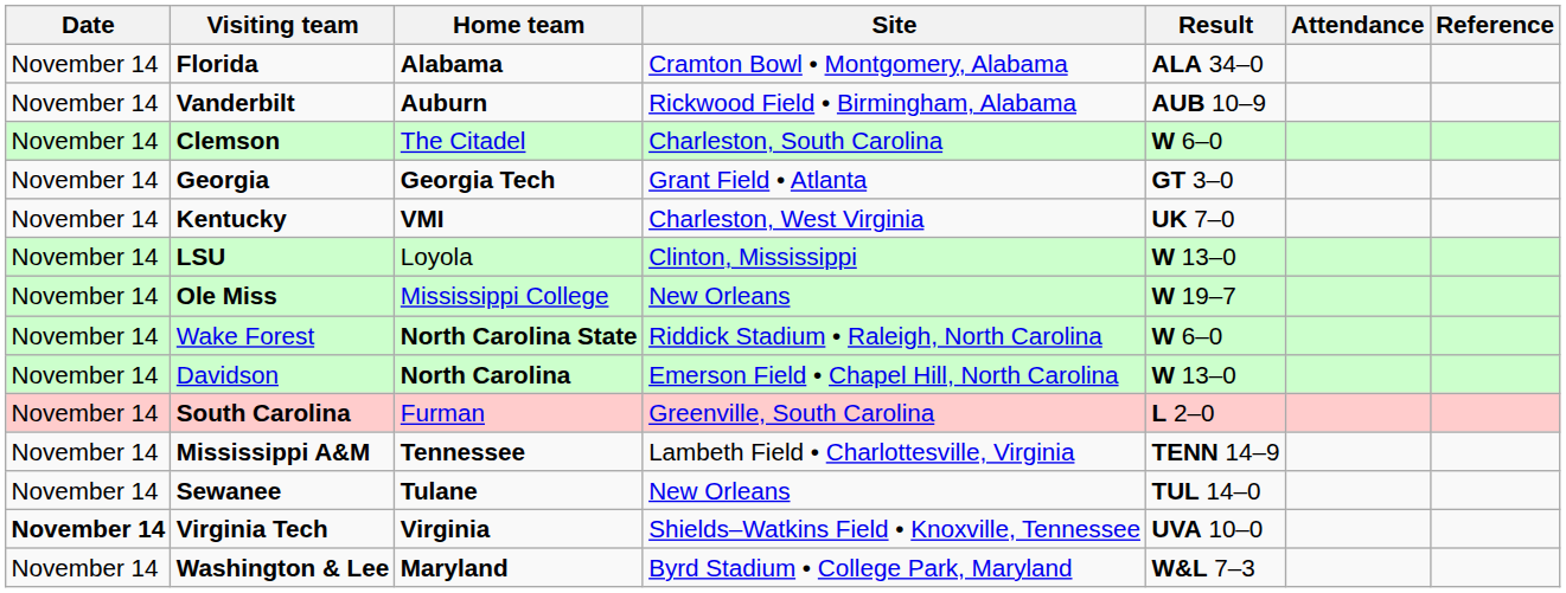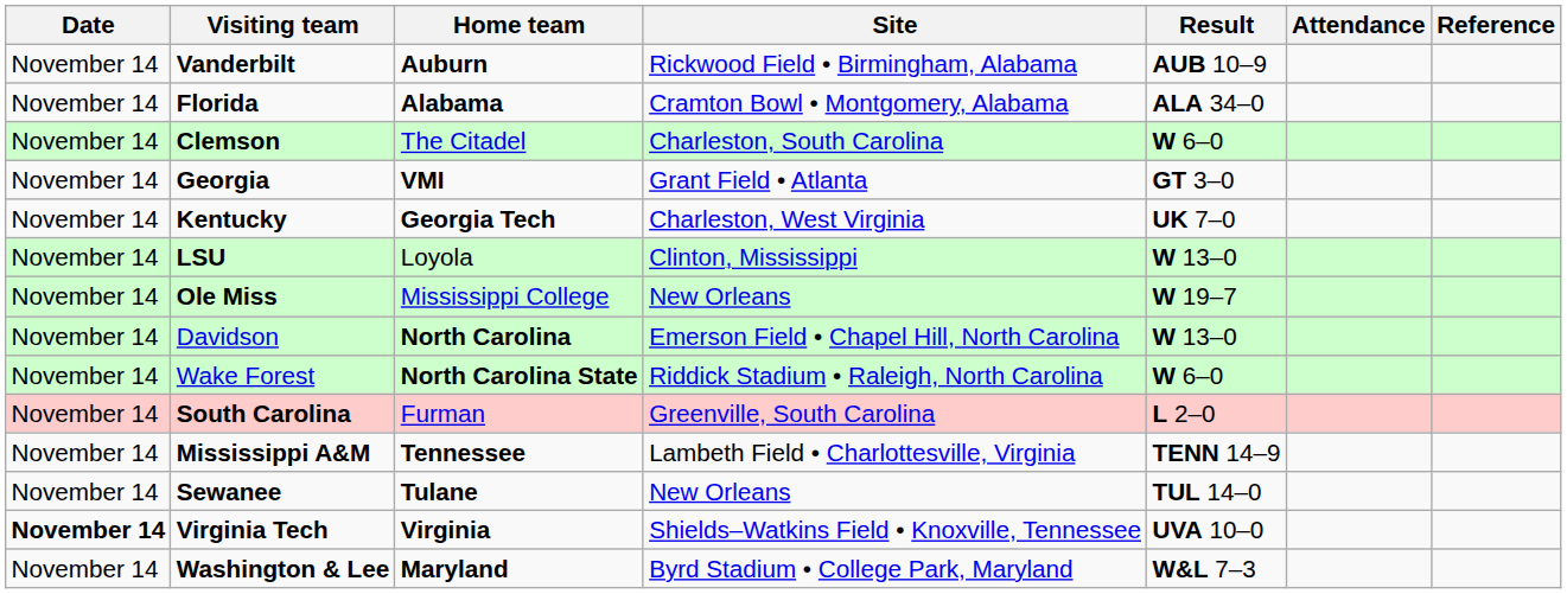rows swapped: Florida <-> Vanderbilt
Georgia | Home team: Georgia Tech -> VMI
Kentucky | Home team: VMI -> Georgia Tech
rows swapped: Davidson <-> Wake Forest
